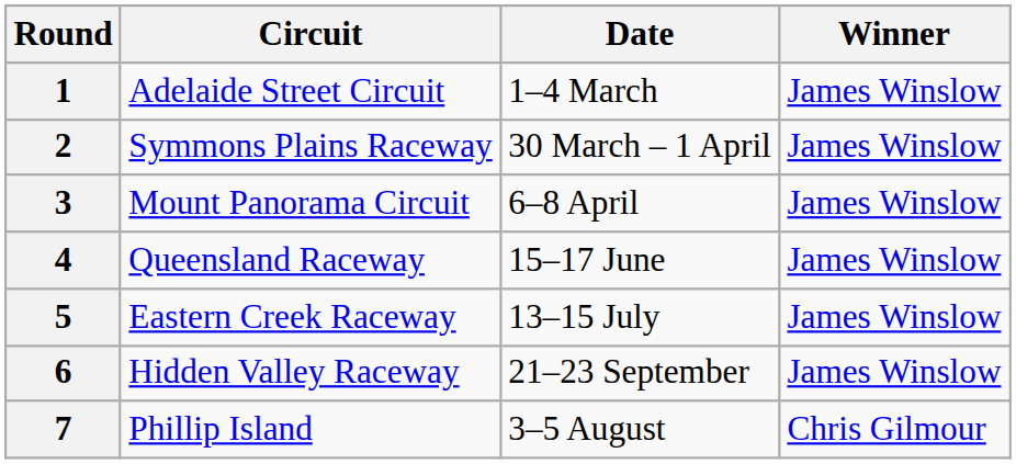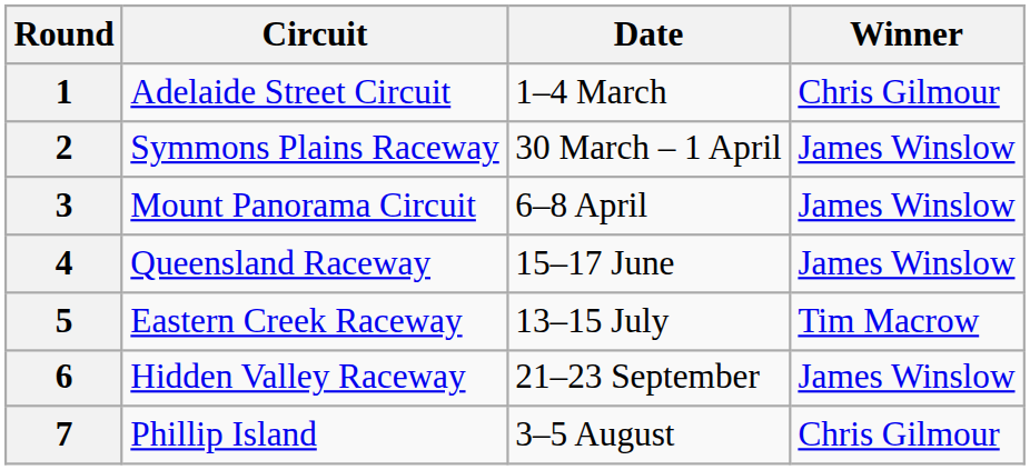1 | Winner: James Winslow -> Chris Gilmour
5 | Winner: James Winslow -> Tim Macrow
